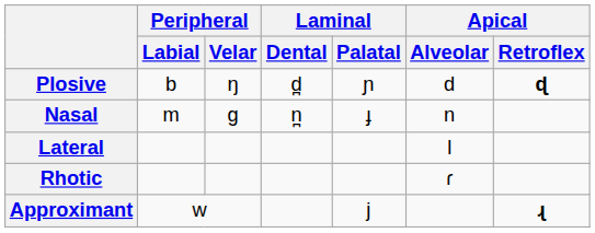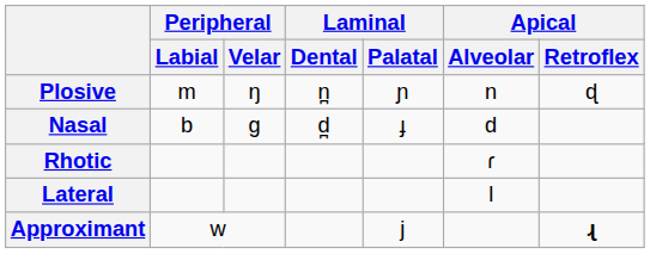Plosive | Peripheral / Labial: b -> m
Plosive | Laminal / Dental: d̪ -> n̪
Plosive | Apical / Alveolar: d -> n
Plosive | Apical / Retroflex: bold -> normal
Nasal | Peripheral / Labial: m -> b
Nasal | Laminal / Dental: n̪ -> d̪
Nasal | Apical / Alveolar: n -> d
rows swapped: Lateral <-> Rhotic
